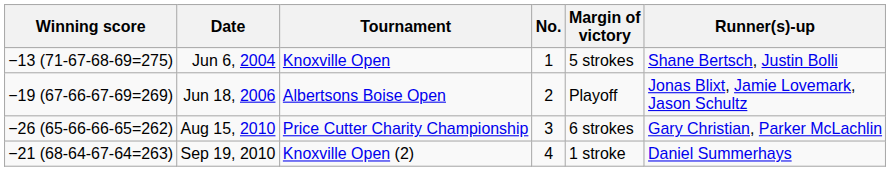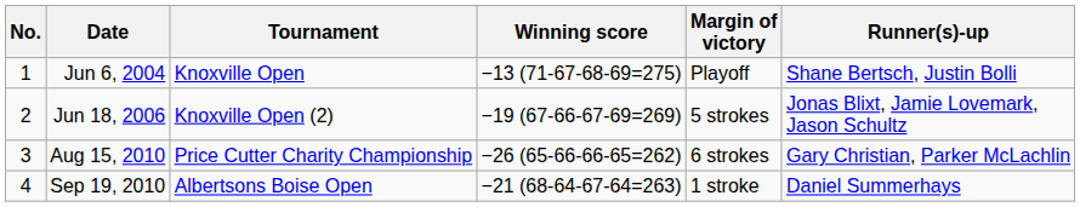columns swapped: No. <-> Winning score
Jun 6, 2004 | Margin of victory: 5 strokes -> Playoff
Jun 18, 2006 | Tournament: Albertsons Boise Open -> Knoxville Open (2)
Jun 18, 2006 | Margin of victory: Playoff -> 5 strokes
Sep 19, 2010 | Tournament: Knoxville Open (2) -> Albertsons Boise Open
